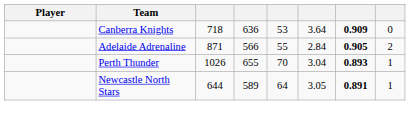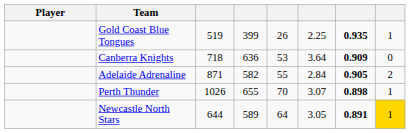+ row: Gold Coast Blue Tongues | 519 | 399 | 26 | 2.25 | 0.935 | 1
Adelaide Adrenaline | column 4: 566 -> 582
Perth Thunder | column 6: 3.04 -> 3.07
Perth Thunder | column 7: 0.893 -> 0.898
Newcastle North Stars | column 8: no background -> gold background
